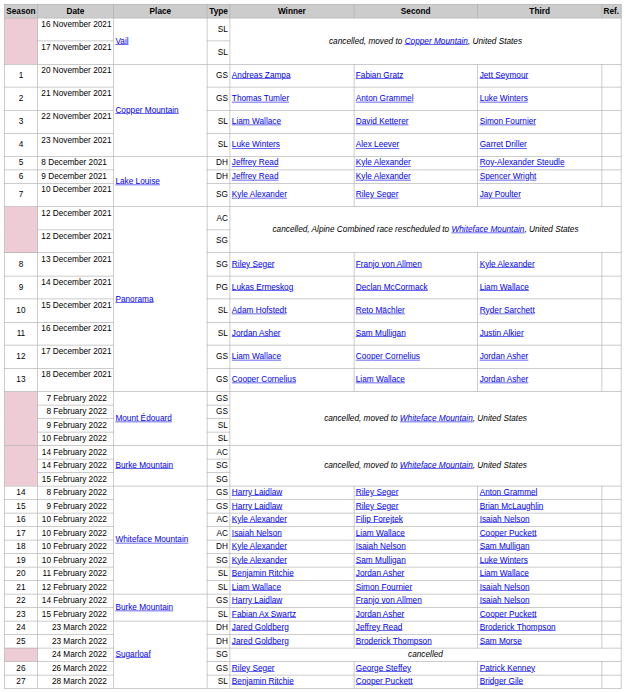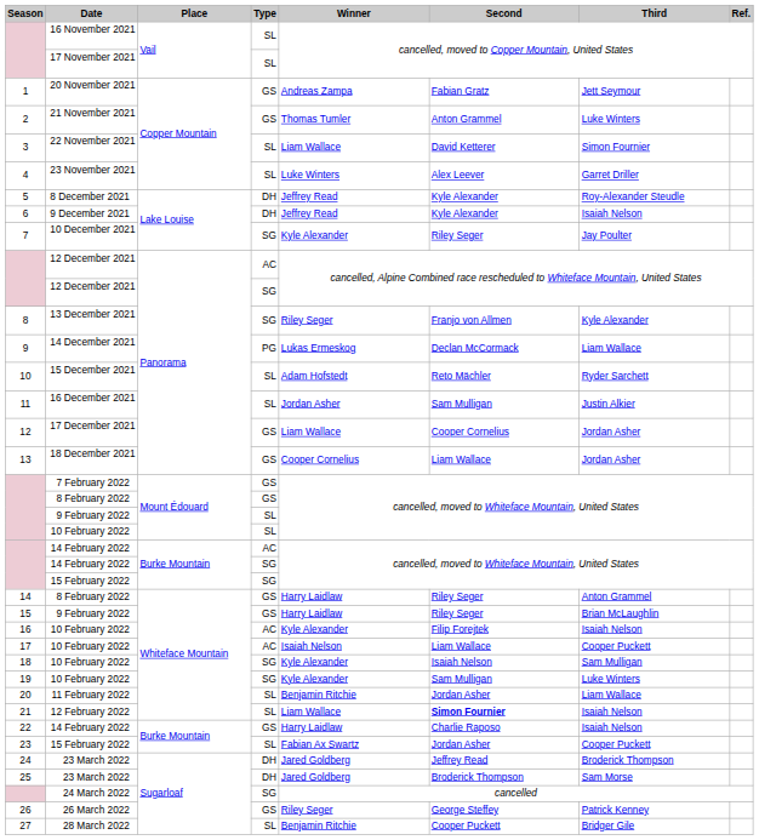6 | Third: Spencer Wright -> Isaiah Nelson
18 | Type: DH -> SG
21 | Second: normal -> bold
22 | Second: Franjo von Allmen -> Charlie Raposo
